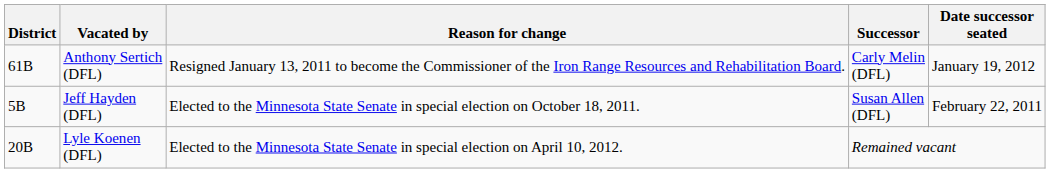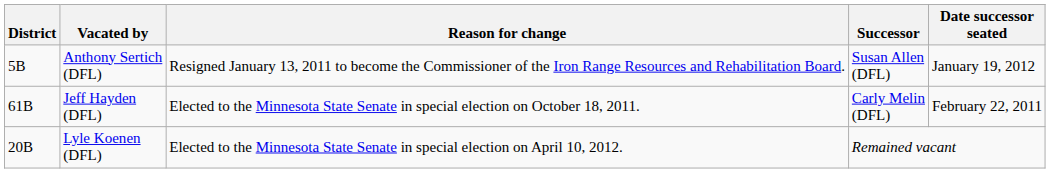Anthony Sertich (DFL) | District: 61B -> 5B
Anthony Sertich (DFL) | Successor: Carly Melin (DFL) -> Susan Allen (DFL)
Jeff Hayden (DFL) | District: 5B -> 61B
Jeff Hayden (DFL) | Successor: Susan Allen (DFL) -> Carly Melin (DFL)
